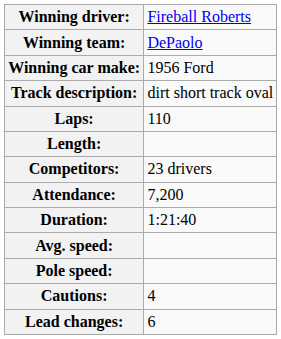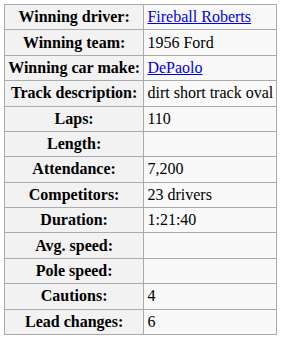Winning team: | column 2: DePaolo -> 1956 Ford
Winning car make: | column 2: 1956 Ford -> DePaolo
rows swapped: Competitors: <-> Attendance:
